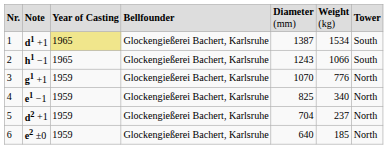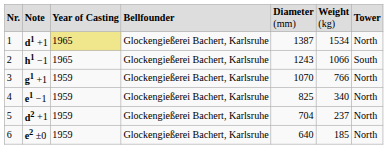1 | column 7: South -> North
3 | column 6: 776 -> 766
